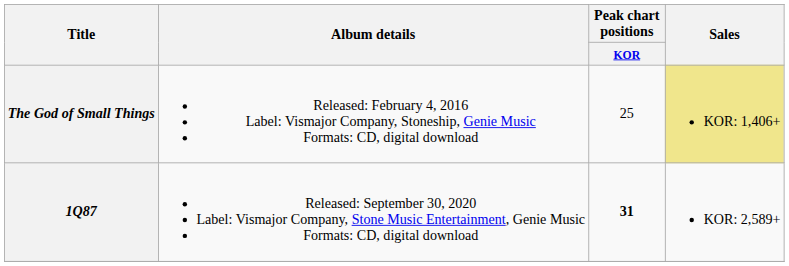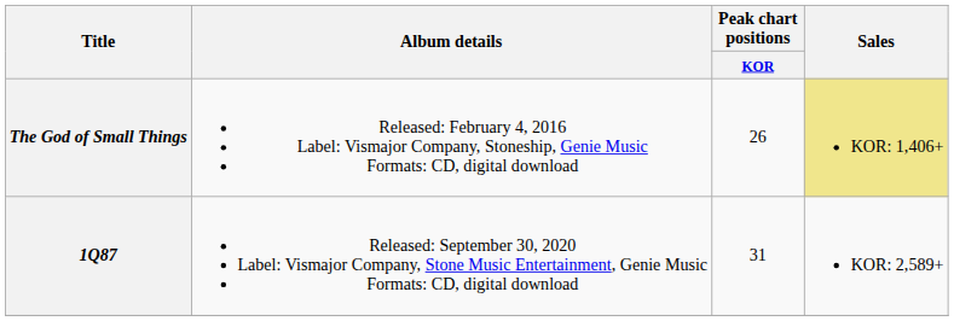The God of Small Things | Peak chart positions / KOR: 25 -> 26
1Q87 | Peak chart positions / KOR: bold -> normal
